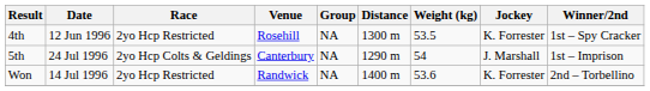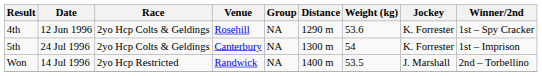4th | Race: 2yo Hcp Restricted -> 2yo Hcp Colts & Geldings
4th | Distance: 1300 m -> 1290 m
4th | Weight (kg): 53.5 -> 53.6
5th | Distance: 1290 m -> 1300 m
5th | Jockey: J. Marshall -> K. Forrester
Won | Weight (kg): 53.6 -> 53.5
Won | Jockey: K. Forrester -> J. Marshall
